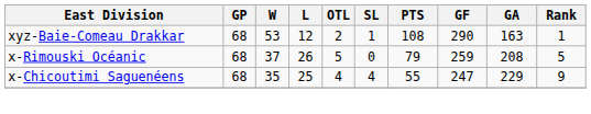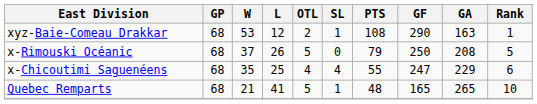x-Rimouski Océanic | GF: 259 -> 250
x-Chicoutimi Saguenéens | Rank: 9 -> 6
+ row: Quebec Remparts | 68 | 21 | 41 | 5 | 1 | 48 | 165 | 265 | 10
